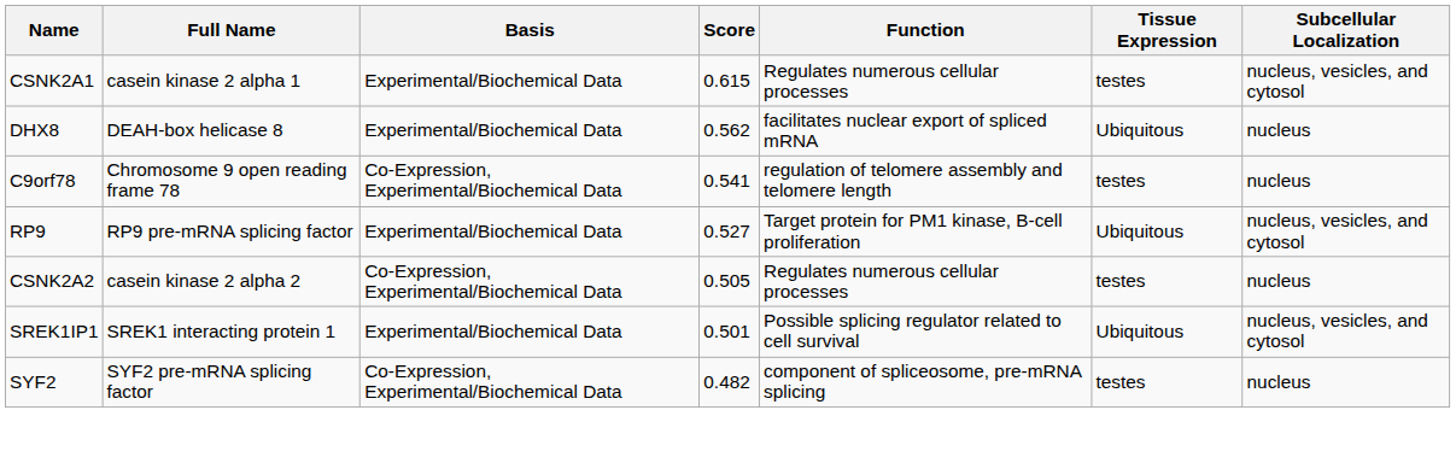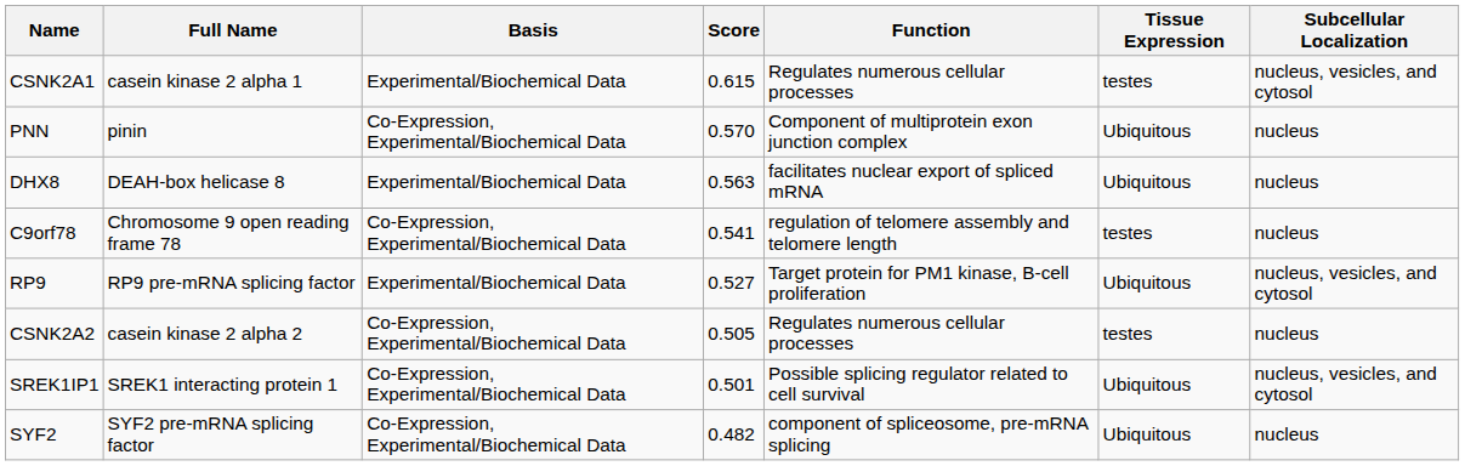+ row: PNN | pinin | Co-Expression, Experimental/Biochemical Data | 0.570 | Component of multiprotein exon junction complex | Ubiquitous | nucleus
DHX8 | Score: 0.562 -> 0.563
SREK1IP1 | Basis: Experimental/Biochemical Data -> Co-Expression, Experimental/Biochemical Data
SYF2 | Tissue Expression: testes -> Ubiquitous
